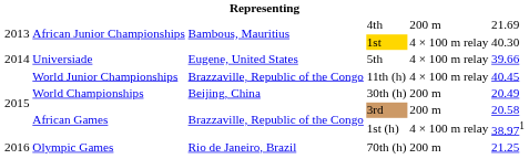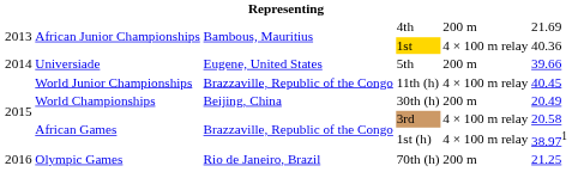1st | column 6: 40.30 -> 40.36
5th | column 5: 4 × 100 m relay -> 200 m
3rd | column 5: 200 m -> 4 × 100 m relay
